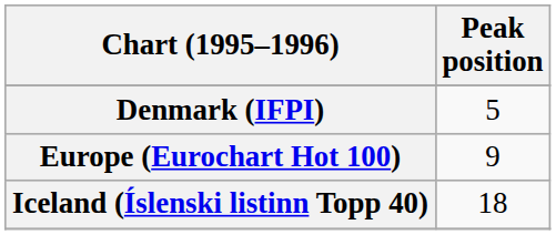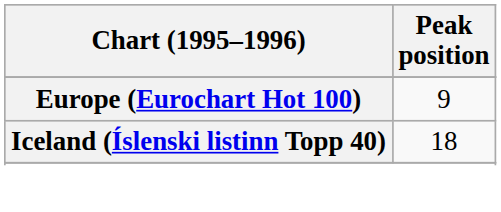- row: Denmark (IFPI) | 5
